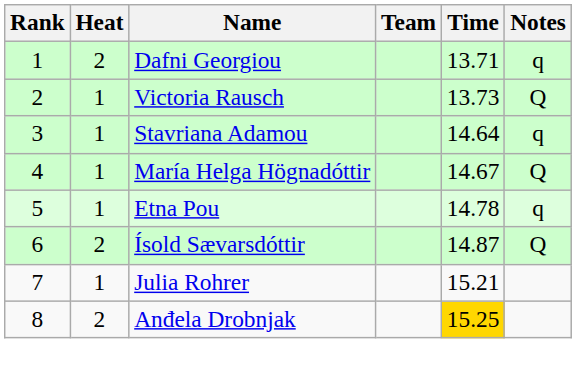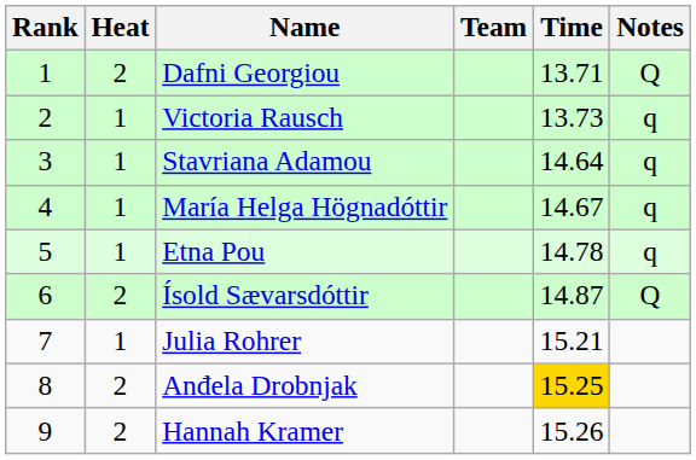Dafni Georgiou | Notes: q -> Q
Victoria Rausch | Notes: Q -> q
María Helga Högnadóttir | Notes: Q -> q
+ row: 9 | 2 | Hannah Kramer | 15.26
